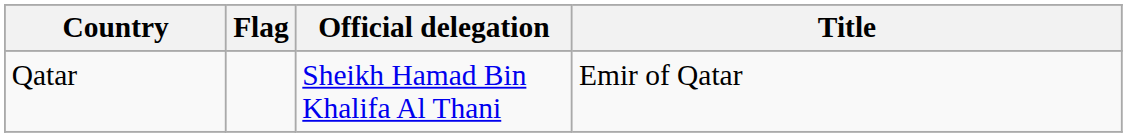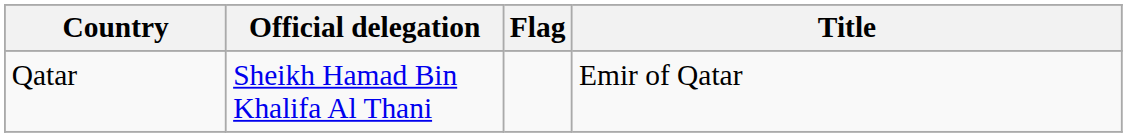columns swapped: Flag <-> Official delegation
